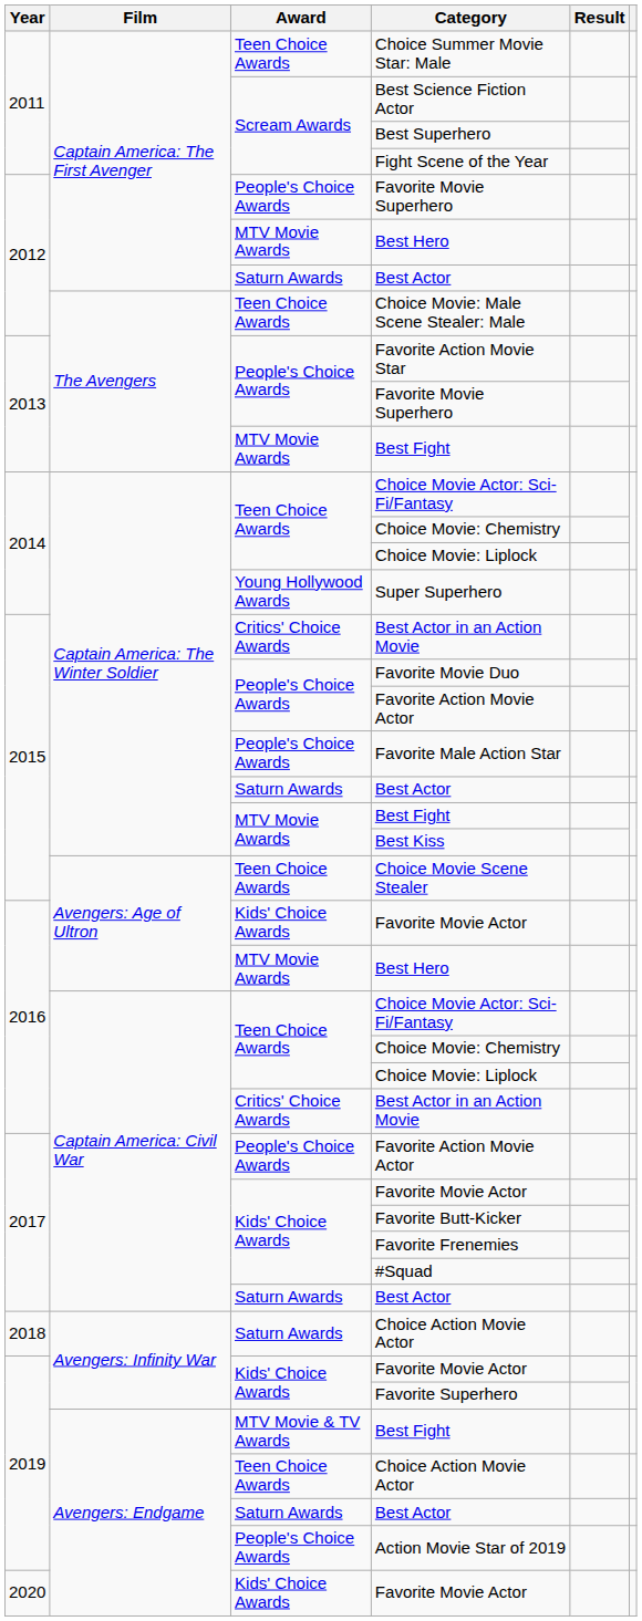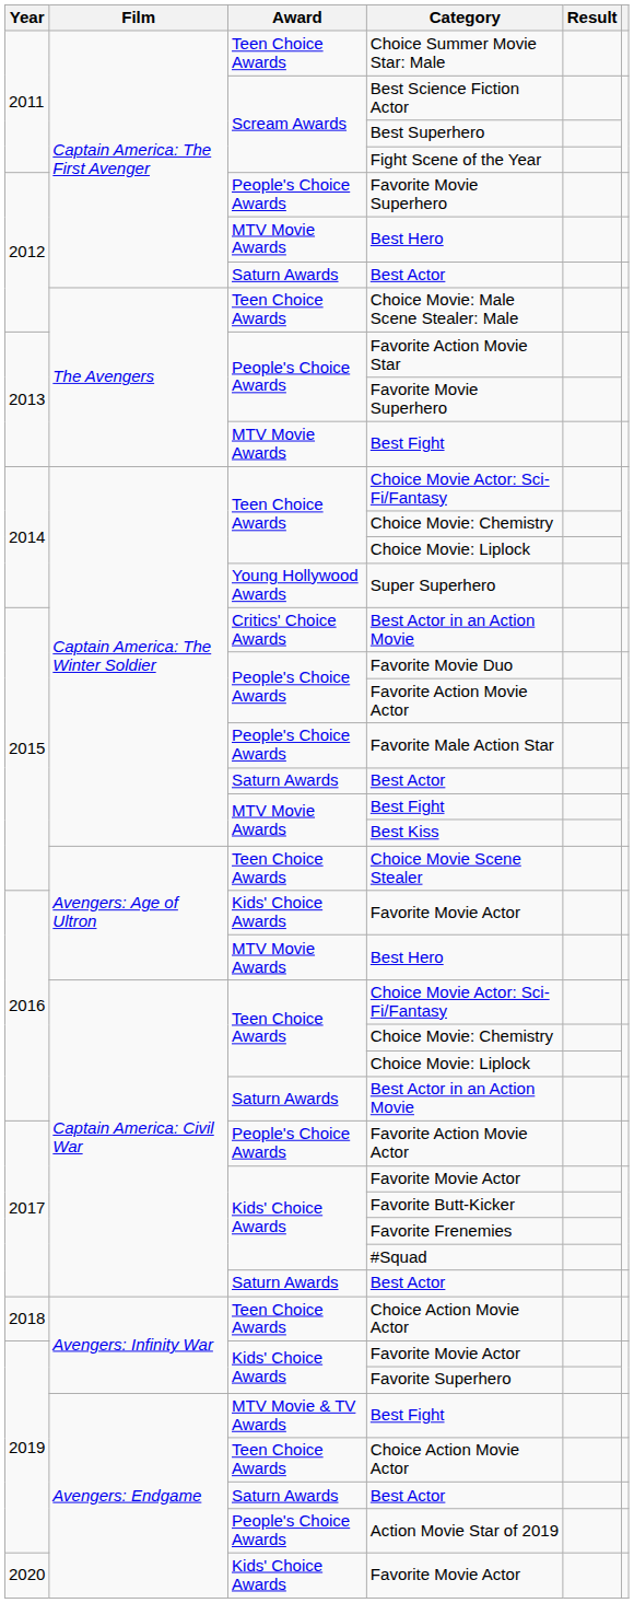2016 / Best Actor in an Action Movie | Award: Critics' Choice Awards -> Saturn Awards
2018 / Choice Action Movie Actor | Award: Saturn Awards -> Teen Choice Awards
